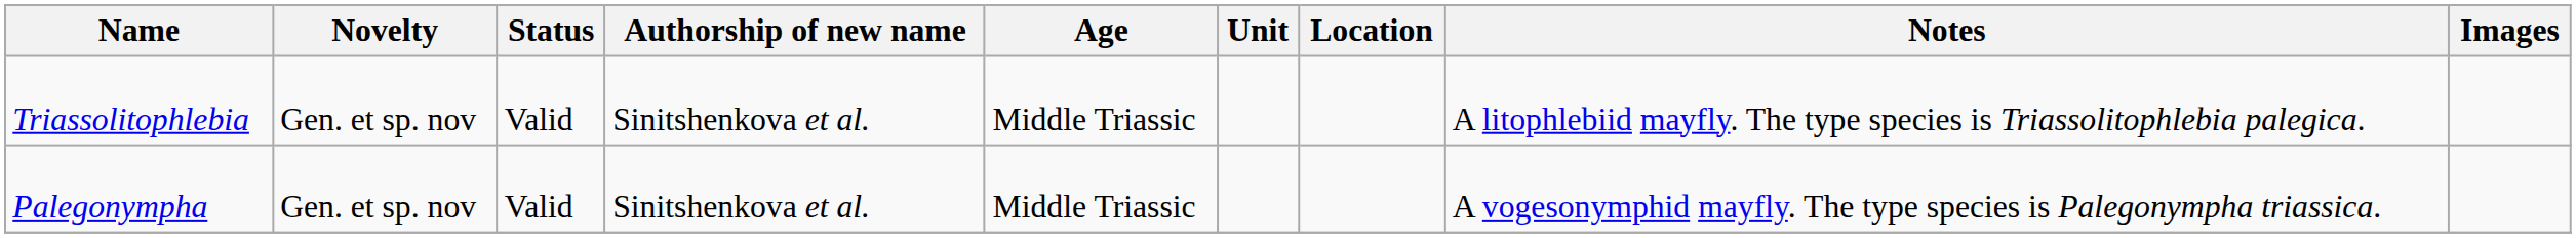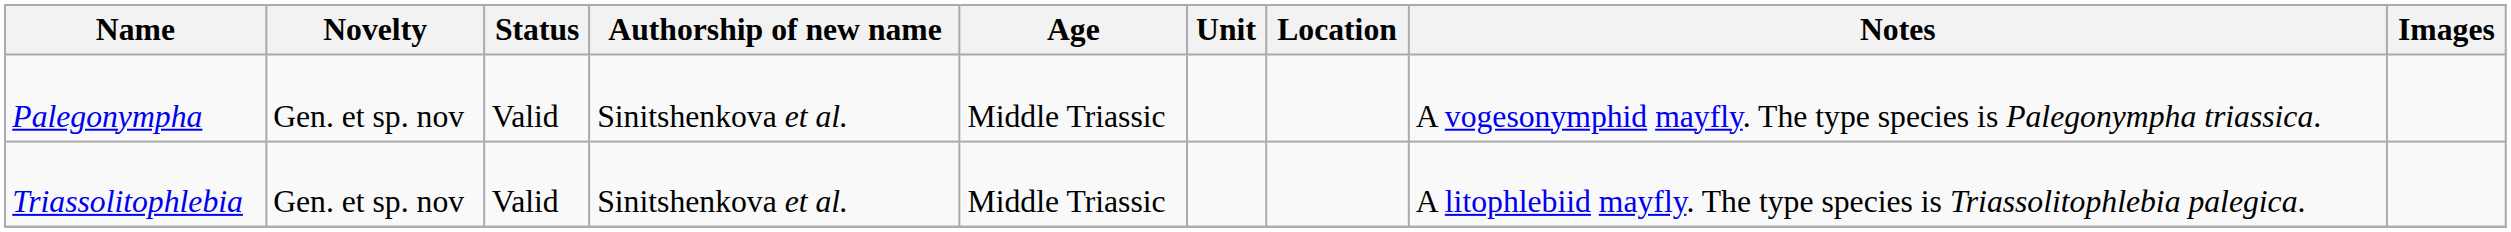rows swapped: Palegonympha <-> Triassolitophlebia
